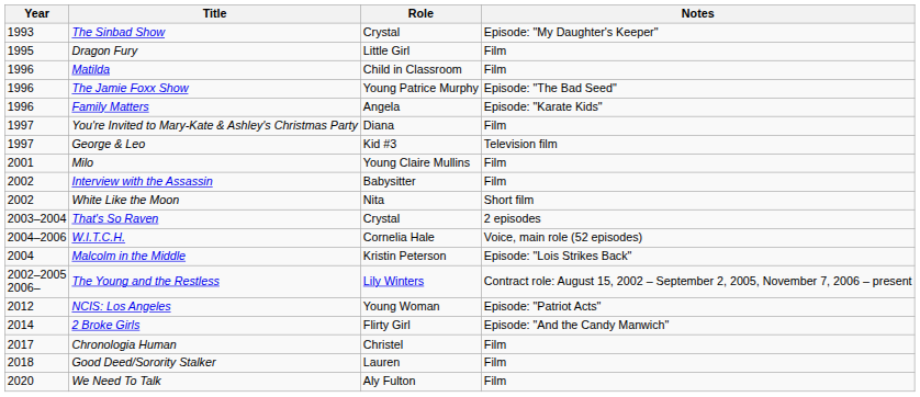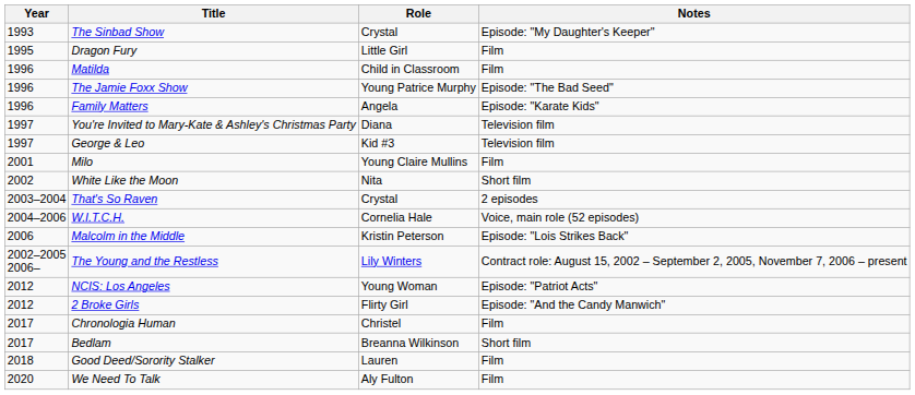You're Invited to Mary-Kate & Ashley's Christmas Party | Notes: Film -> Television film
- row: 2002 | Interview with the Assassin | Babysitter | Film
Malcolm in the Middle | Year: 2004 -> 2006
2 Broke Girls | Year: 2014 -> 2012
+ row: 2017 | Bedlam | Breanna Wilkinson | Short film
